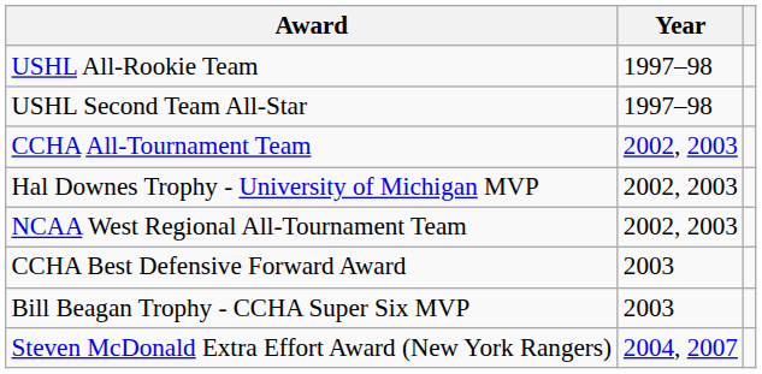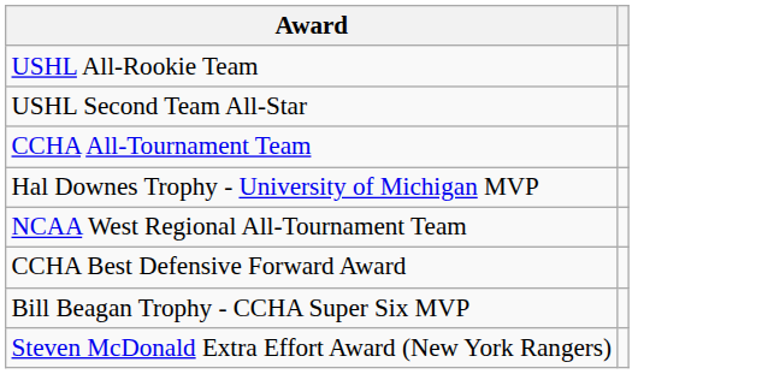- column: Year | 1997–98 | 1997–98 | 2002, 2003 | 2002, 2003 | 2002, 2003 | 2003 | 2003 | 2004, 2007
